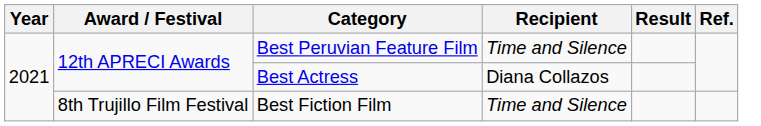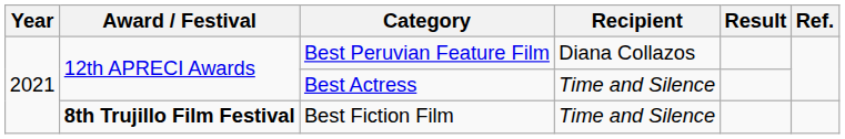Best Peruvian Feature Film | Recipient: Time and Silence -> Diana Collazos
Best Actress | Recipient: Diana Collazos -> Time and Silence
Best Fiction Film | Award / Festival: normal -> bold
